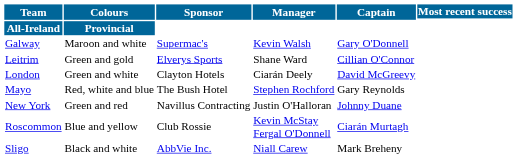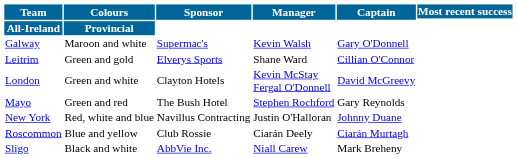London | Manager: Ciarán Deely -> Kevin McStay Fergal O'Donnell
Mayo | Colours: Red, white and blue -> Green and red
New York | Colours: Green and red -> Red, white and blue
Roscommon | Manager: Kevin McStay Fergal O'Donnell -> Ciarán Deely
